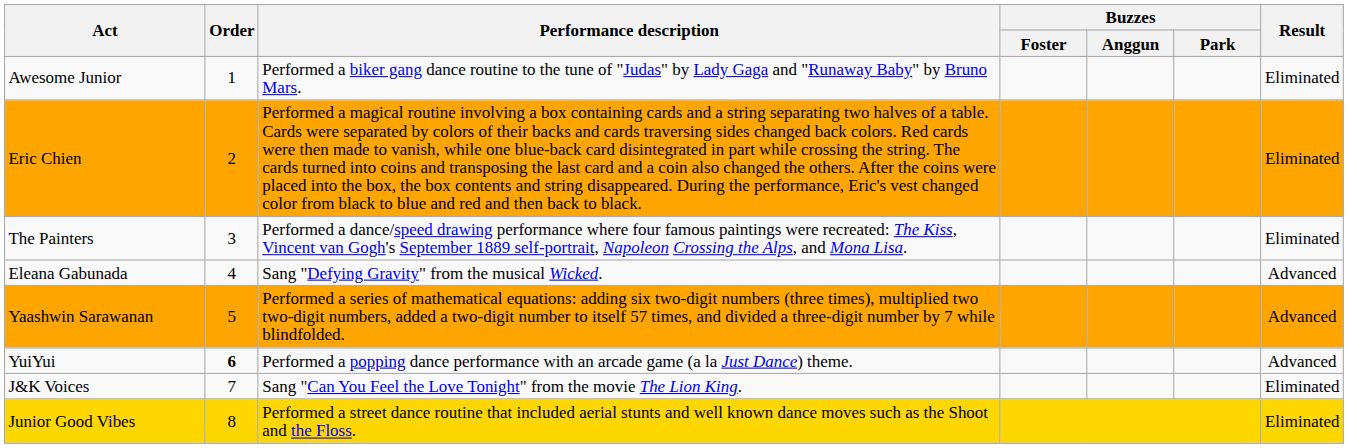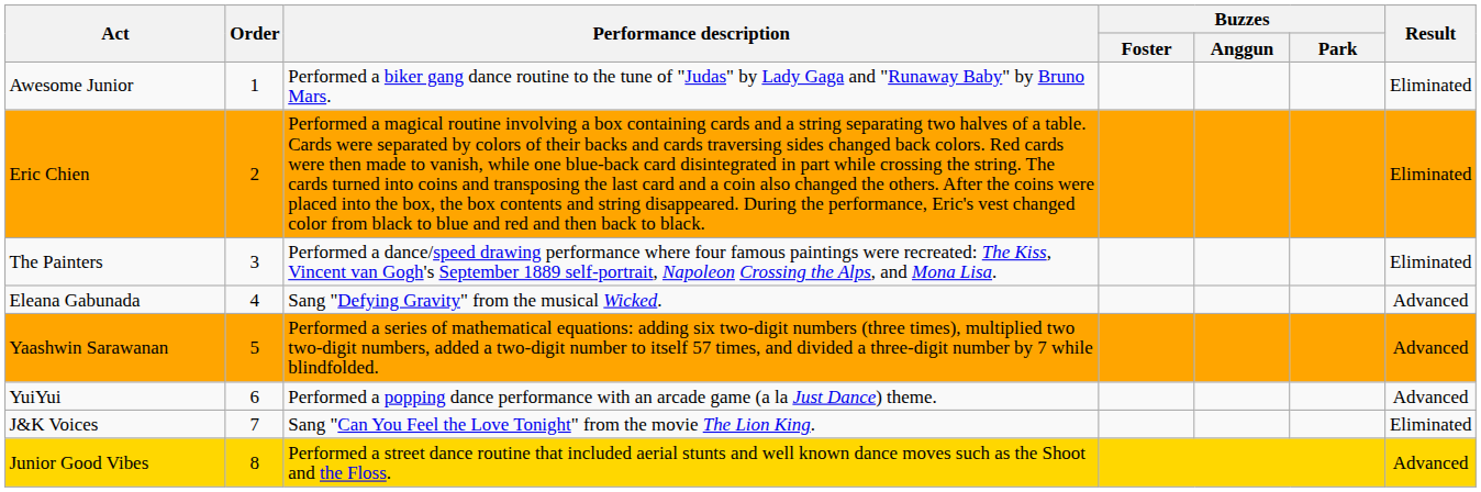YuiYui | Order: bold -> normal
Junior Good Vibes | Result: Eliminated -> Advanced
